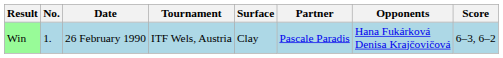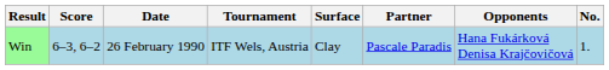columns swapped: No. <-> Score
